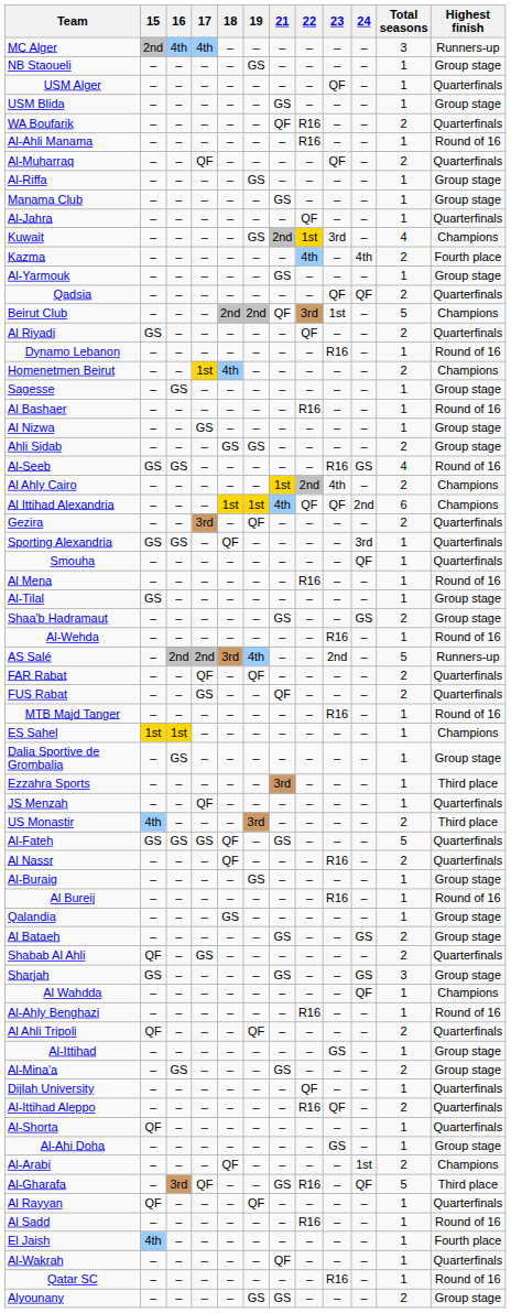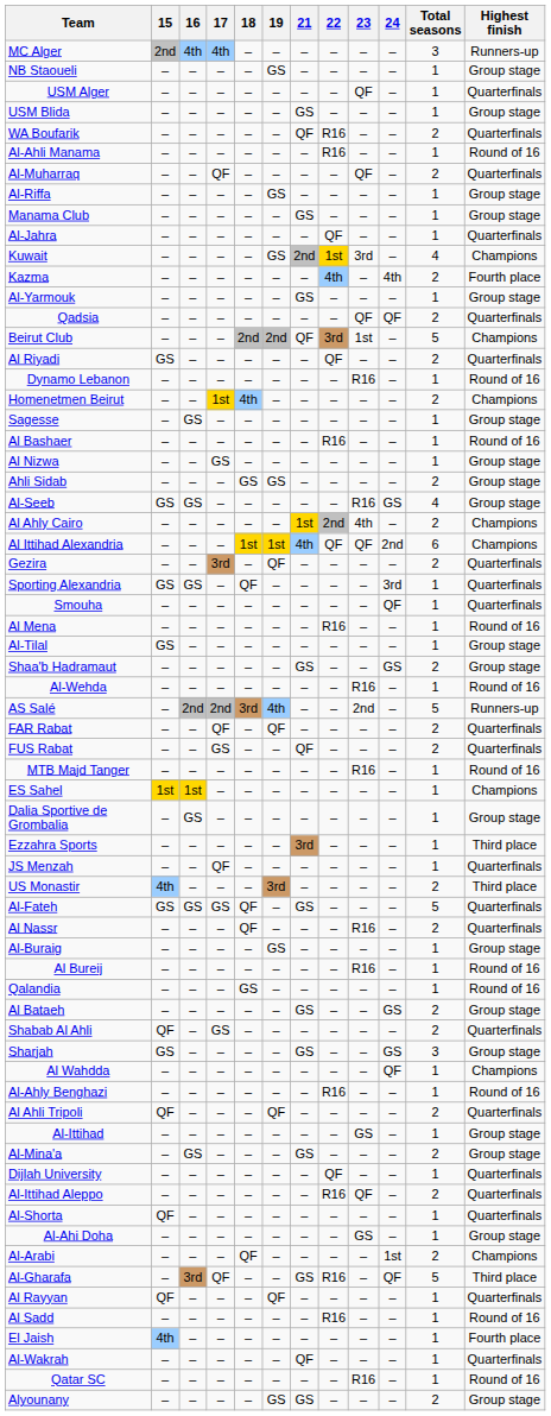Al-Seeb | Highest finish: Round of 16 -> Group stage
Qalandia | Highest finish: Group stage -> Round of 16
